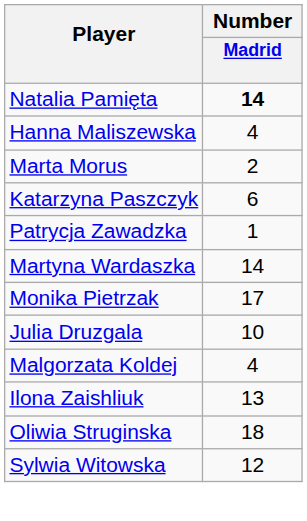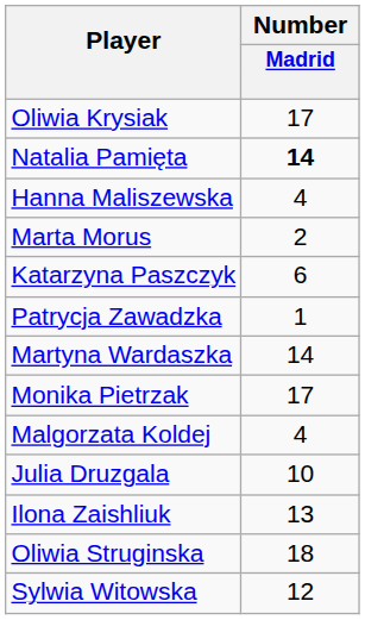+ row: Oliwia Krysiak | 17
rows swapped: Julia Druzgala <-> Malgorzata Koldej
